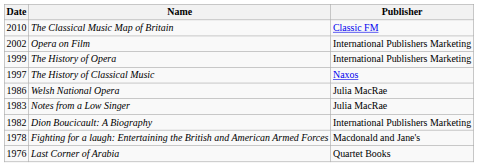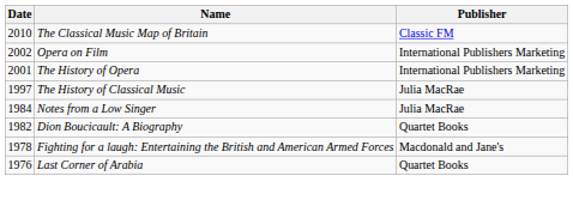The History of Opera | Date: 1999 -> 2001
The History of Classical Music | Publisher: Naxos -> Julia MacRae
- row: 1986 | Welsh National Opera | Julia MacRae
Notes from a Low Singer | Date: 1983 -> 1984
Dion Boucicault: A Biography | Publisher: International Publishers Marketing -> Quartet Books
